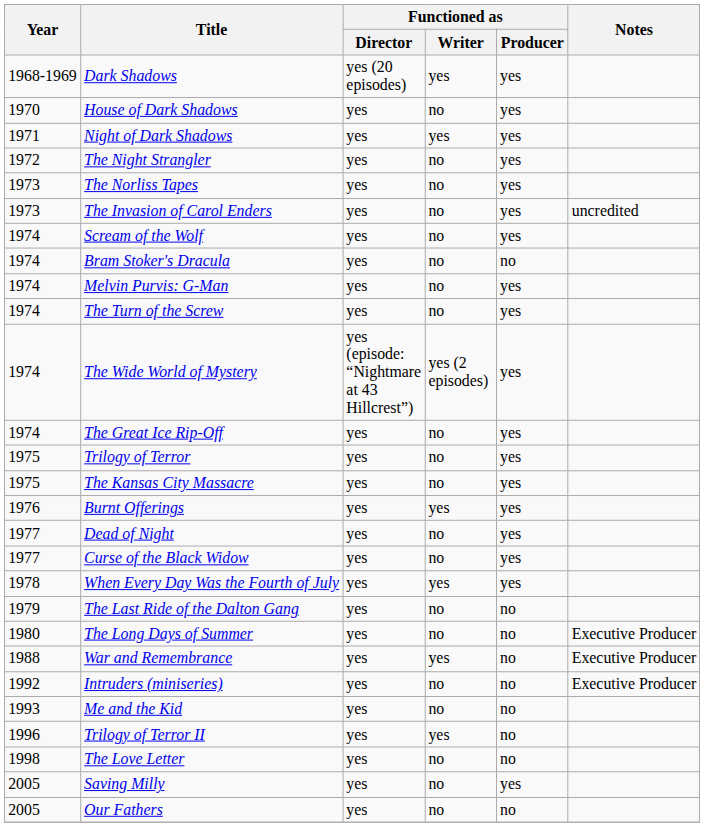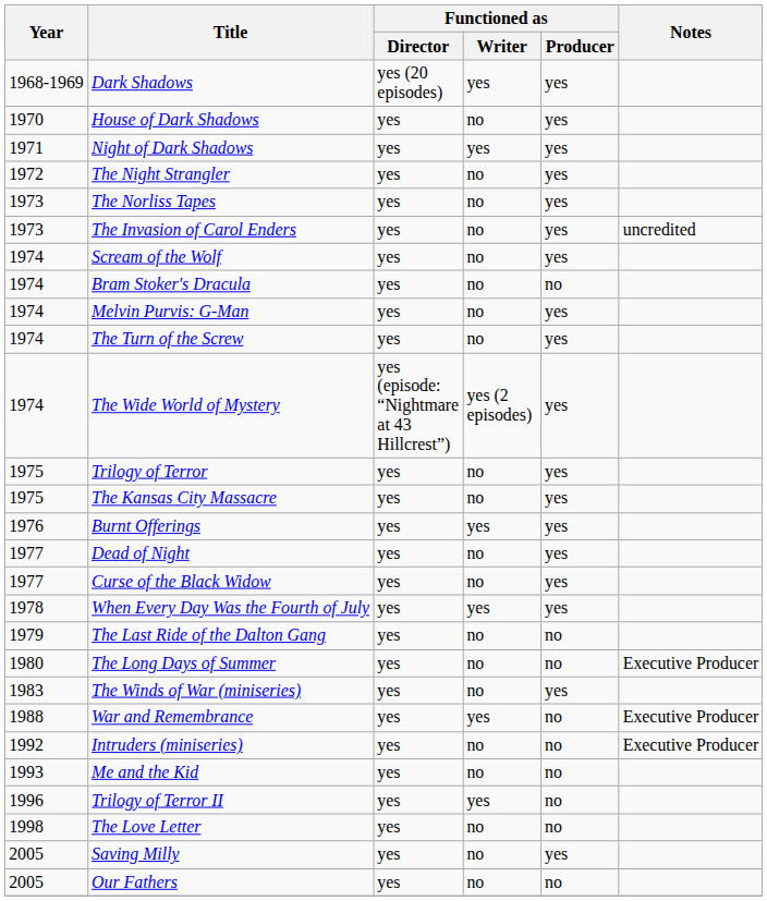- row: 1974 | The Great Ice Rip-Off | yes | no | yes
+ row: 1983 | The Winds of War (miniseries) | yes | no | yes
